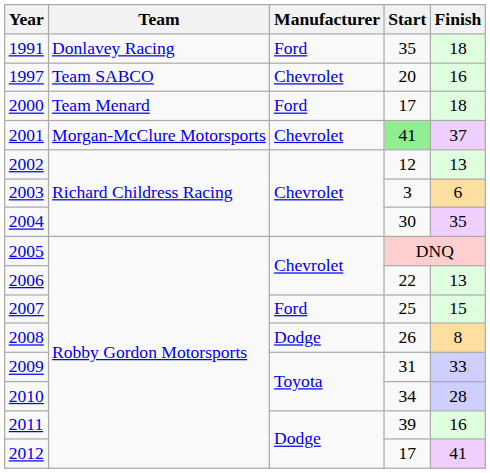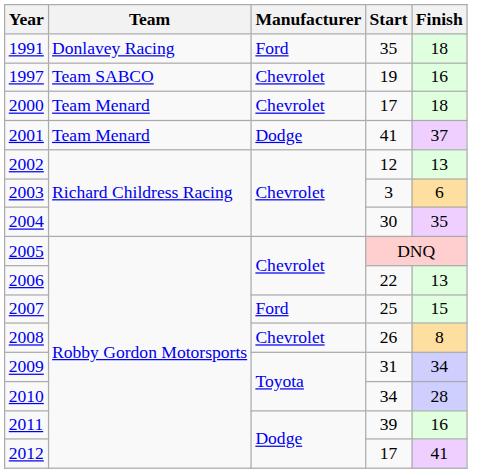1997 | Start: 20 -> 19
2000 | Manufacturer: Ford -> Chevrolet
2001 | Team: Morgan-McClure Motorsports -> Team Menard
2001 | Manufacturer: Chevrolet -> Dodge
2001 | Start: lightgreen background -> no background
2008 | Manufacturer: Dodge -> Chevrolet
2009 | Finish: 33 -> 34
